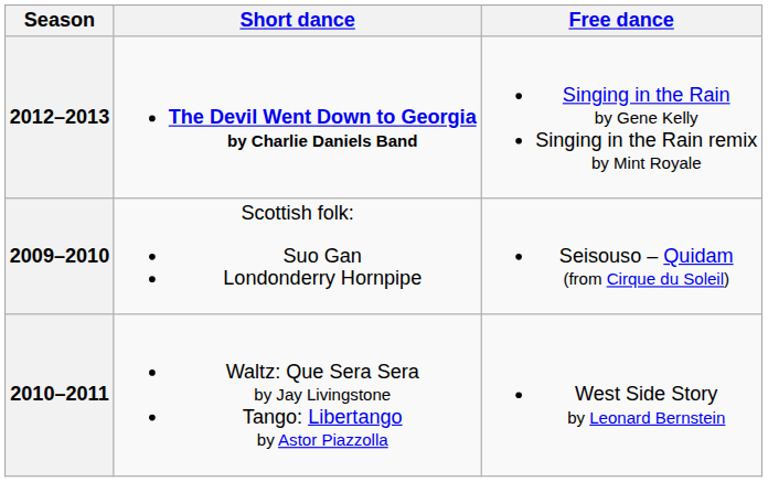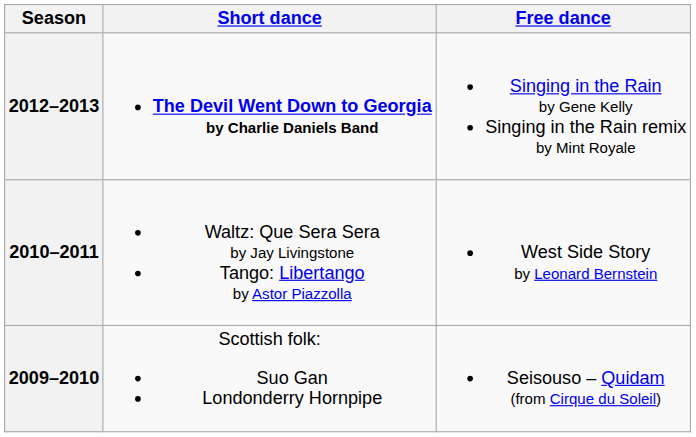rows swapped: 2010–2011 <-> 2009–2010
